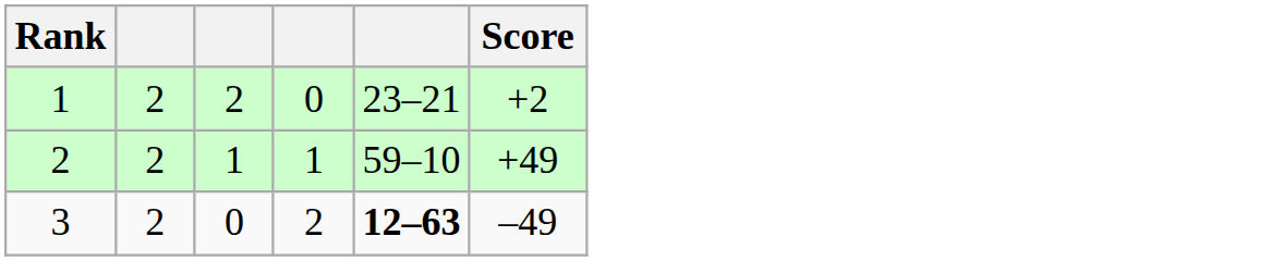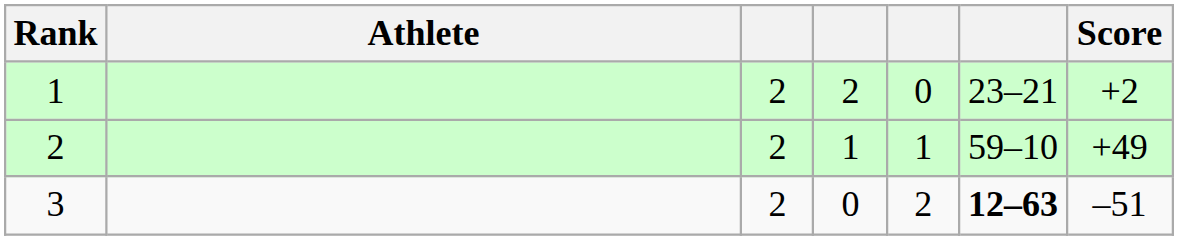+ column: Athlete
3 | Score: –49 -> –51
